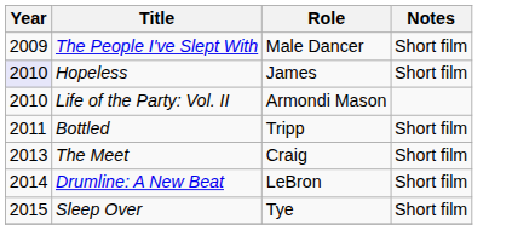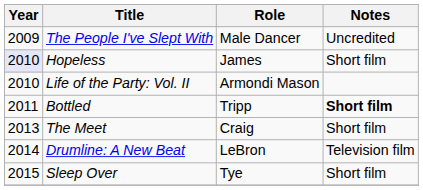The People I've Slept With | Notes: Short film -> Uncredited
Bottled | Notes: normal -> bold
Drumline: A New Beat | Notes: Short film -> Television film
